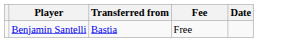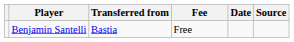+ column: Source
